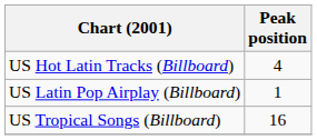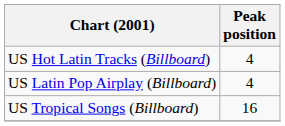US Latin Pop Airplay (Billboard) | Peak position: 1 -> 4
